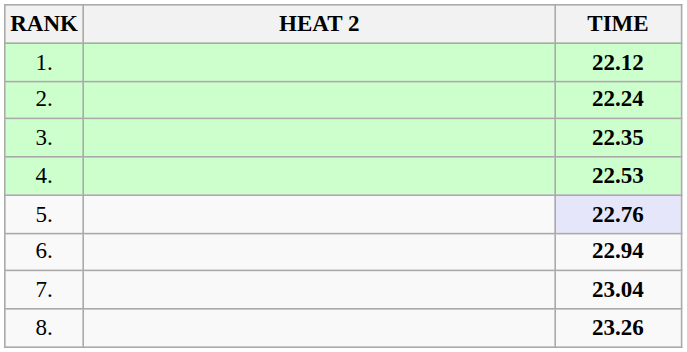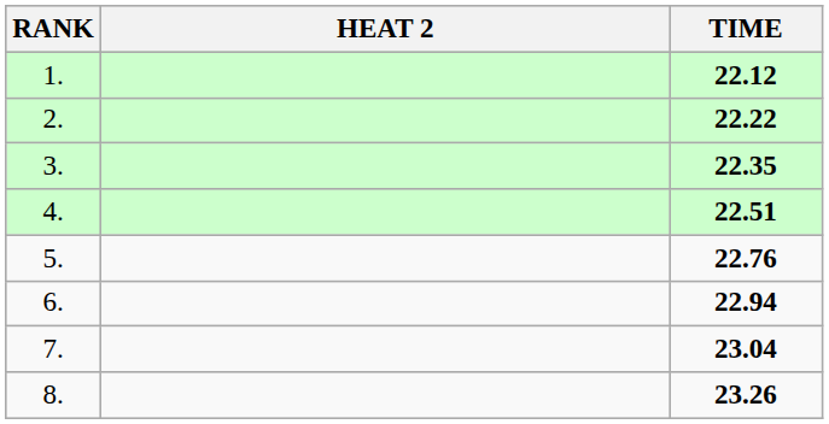2. | TIME: 22.24 -> 22.22
4. | TIME: 22.53 -> 22.51
5. | TIME: lavender background -> no background
